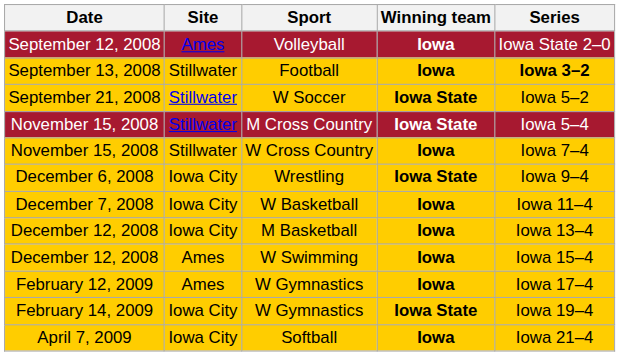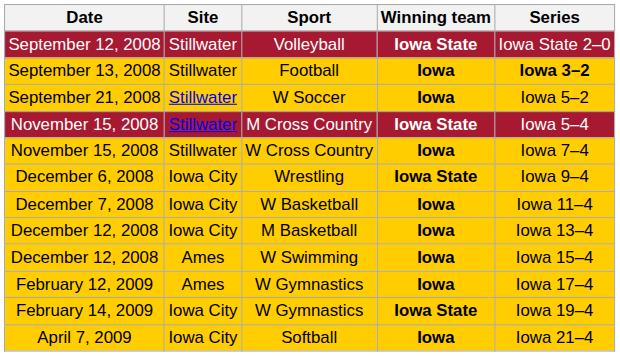Volleyball | Site: Ames -> Stillwater
Volleyball | Winning team: Iowa -> Iowa State
W Soccer | Winning team: Iowa State -> Iowa
